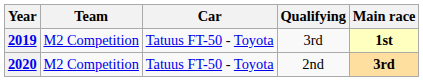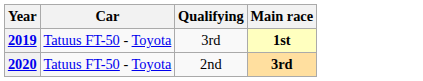- column: Team | M2 Competition | M2 Competition
